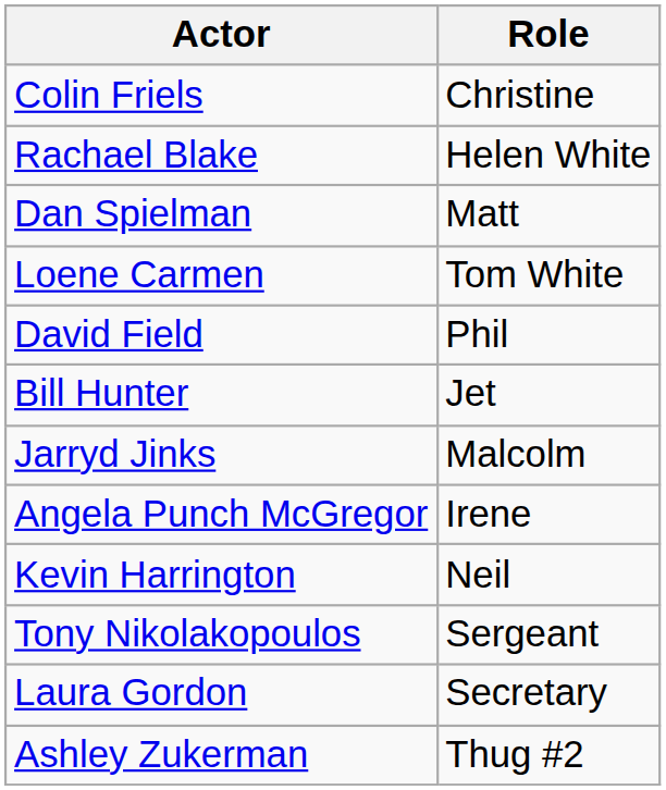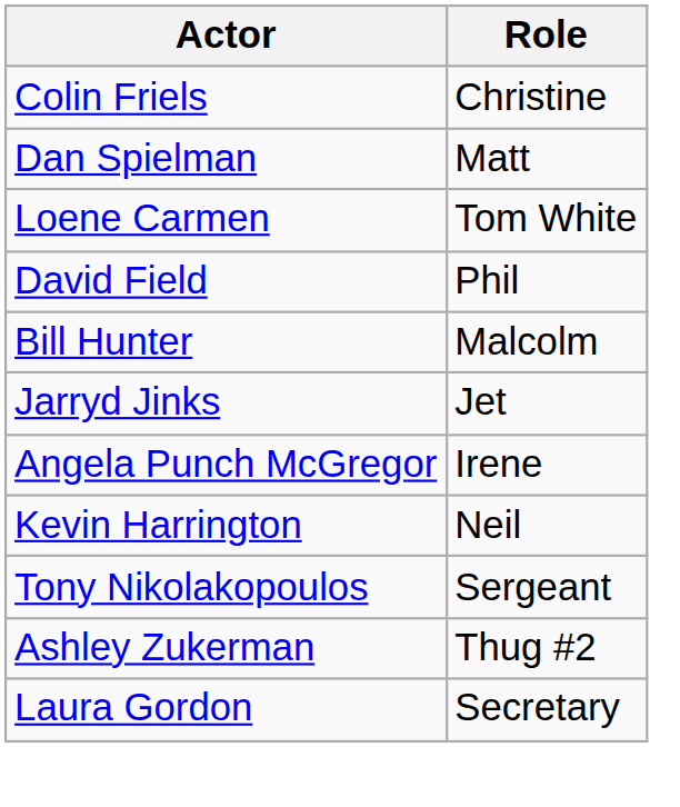- row: Rachael Blake | Helen White
Bill Hunter | Role: Jet -> Malcolm
Jarryd Jinks | Role: Malcolm -> Jet
rows swapped: Ashley Zukerman <-> Laura Gordon
